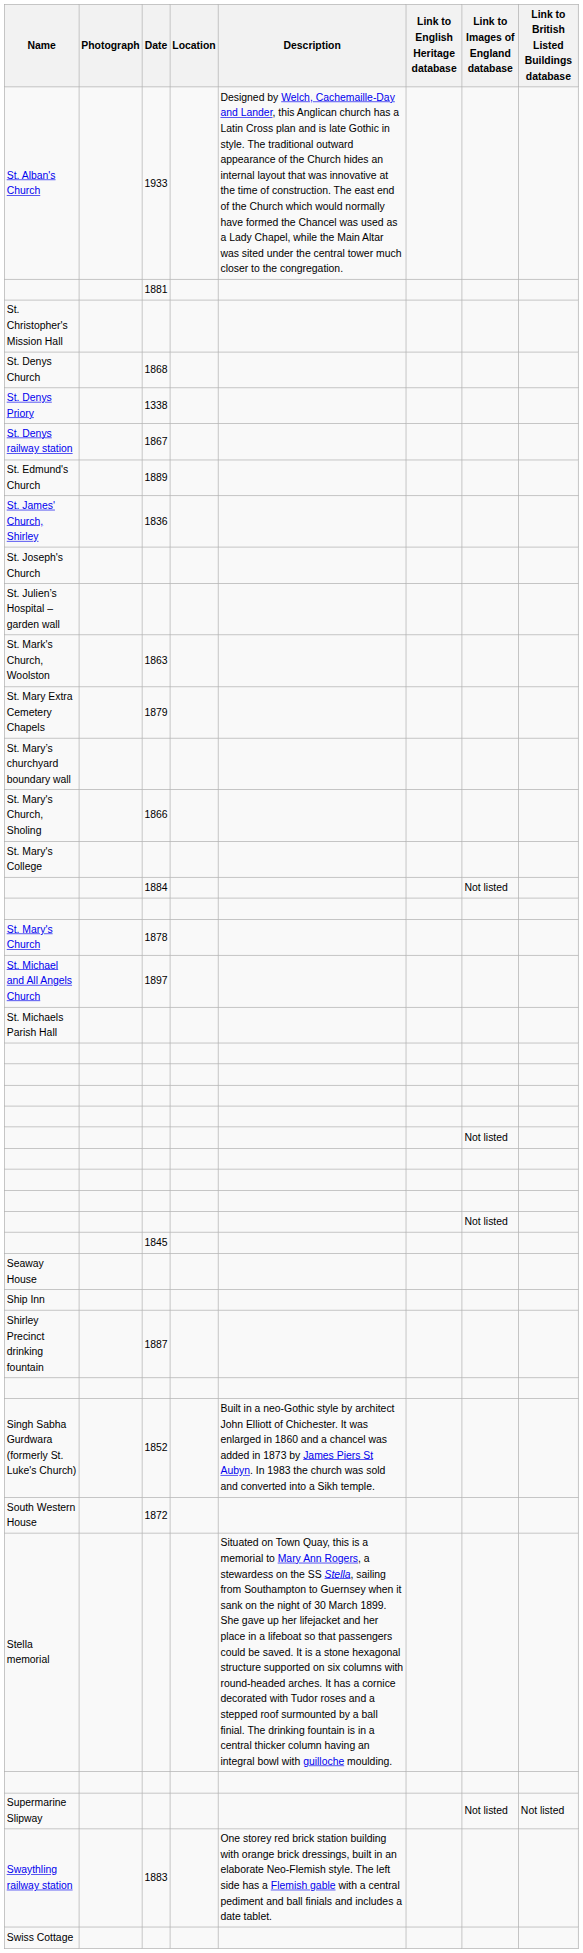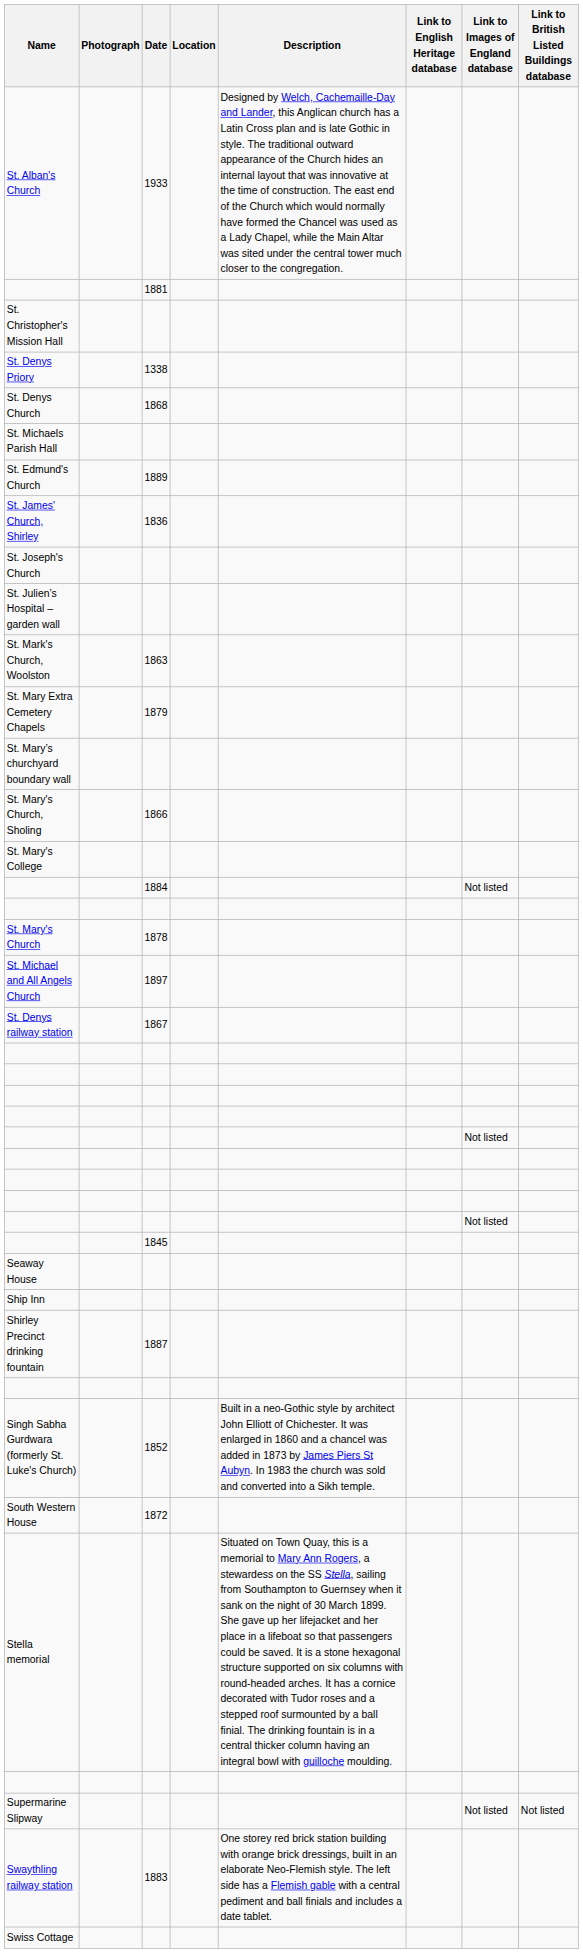rows swapped: St. Denys Church <-> St. Denys Priory
rows swapped: St. Denys railway station <-> St. Michaels Parish Hall
